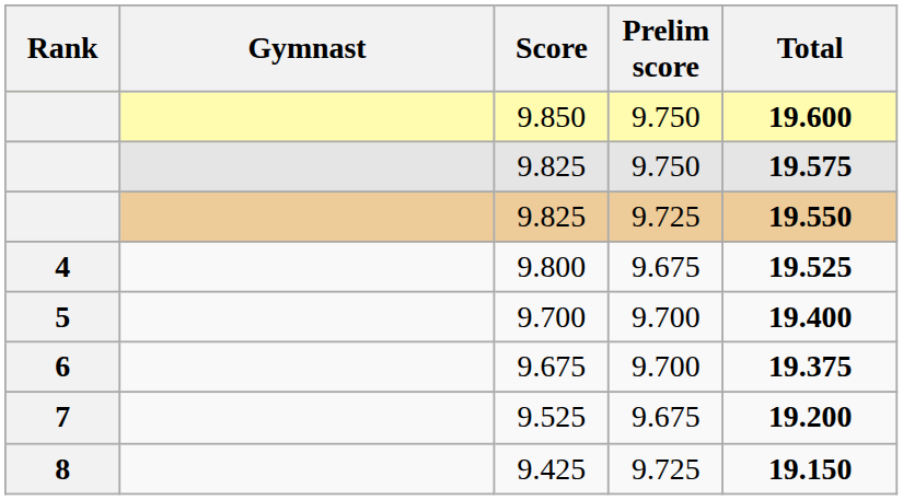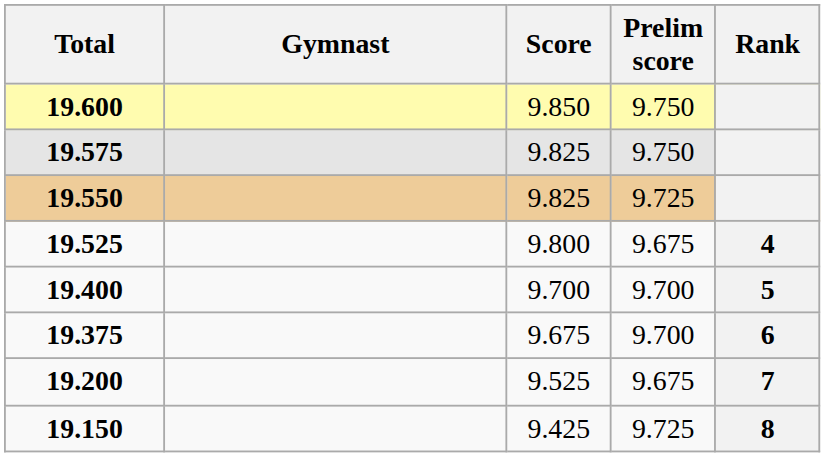columns swapped: Rank <-> Total
